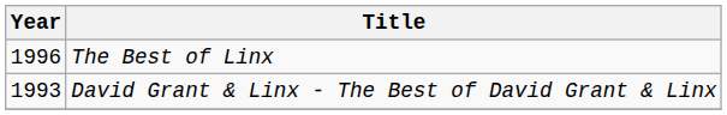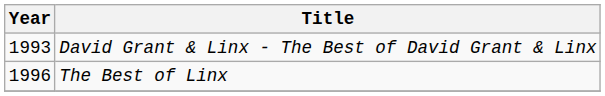rows swapped: David Grant & Linx - The Best of David Grant & Linx <-> The Best of Linx
